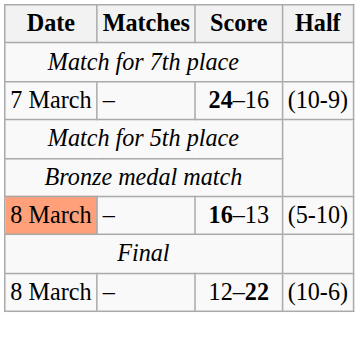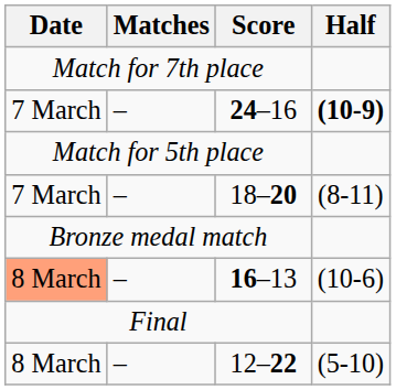24–16 | Half: normal -> bold
+ row: 7 March | – | 18–20 | (8-11)
16–13 | Half: (5-10) -> (10-6)
12–22 | Half: (10-6) -> (5-10)
